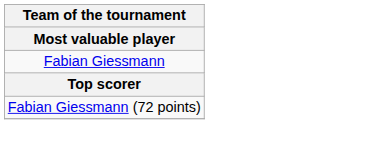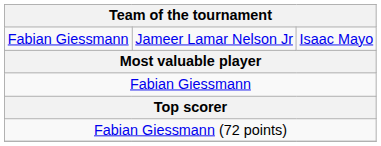+ row: Fabian Giessmann | Jameer Lamar Nelson Jr | Isaac Mayo
